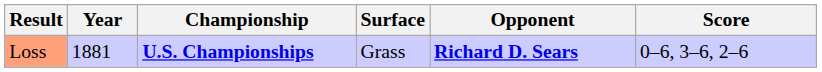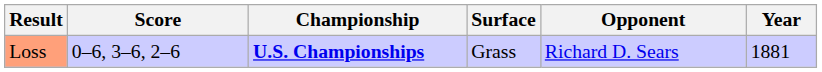columns swapped: Year <-> Score
Loss | Opponent: bold -> normal
